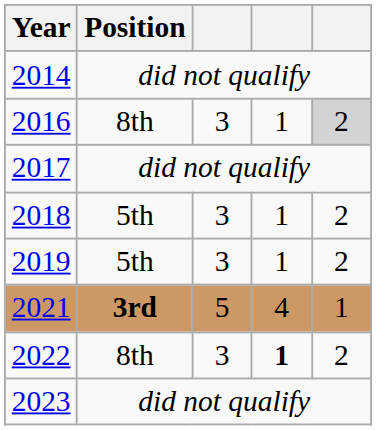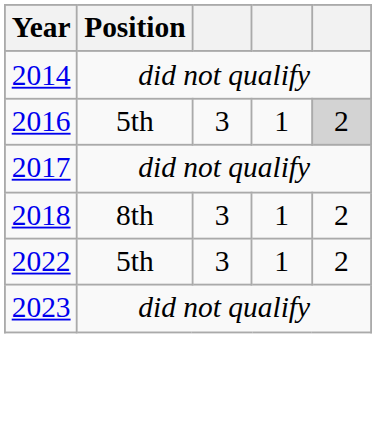2016 | Position: 8th -> 5th
2018 | Position: 5th -> 8th
- row: 2019 | 5th | 3 | 1 | 2
- row: 2021 | 3rd | 5 | 4 | 1
2022 | Position: 8th -> 5th
2022 | column 4: bold -> normal
